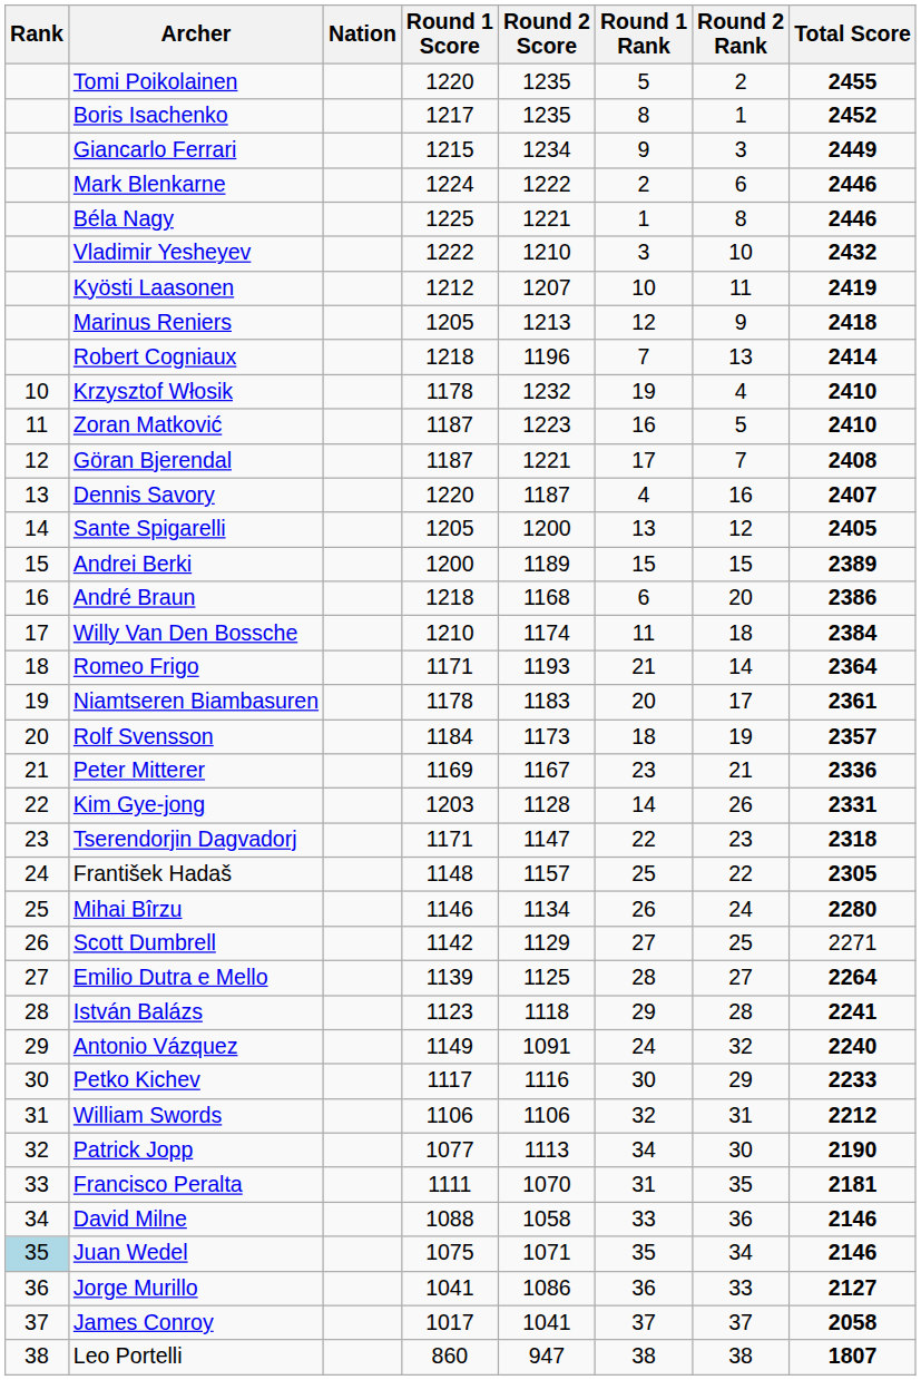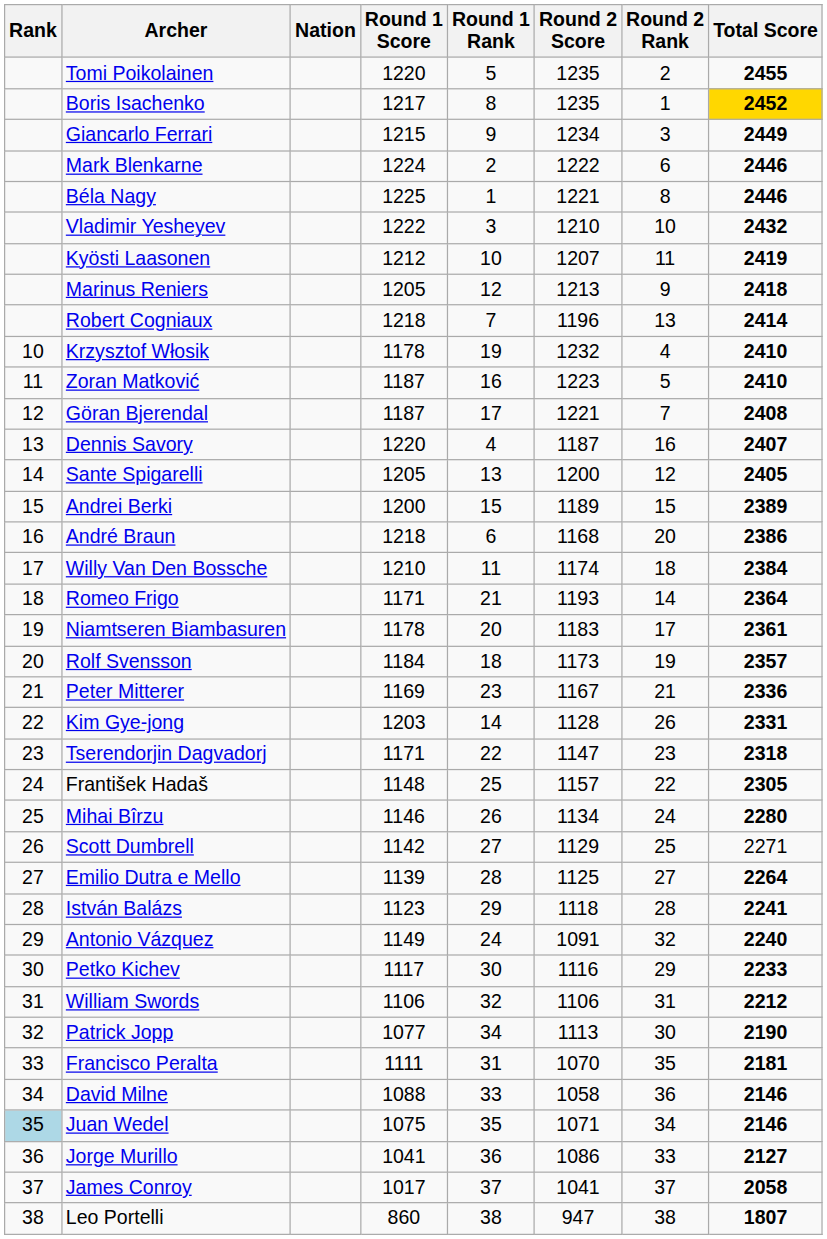columns swapped: Round 1 Rank <-> Round 2 Score
Boris Isachenko | Total Score: no background -> gold background
